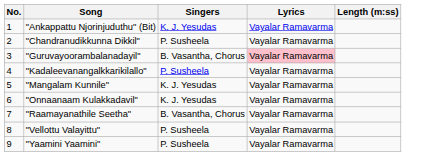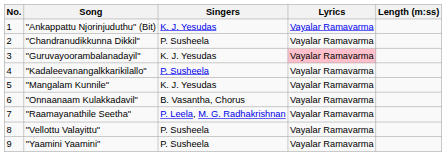"Guruvayoorambalanadayil" | Singers: B. Vasantha, Chorus -> K. J. Yesudas
"Onnaanaam Kulakkadavil" | Singers: K. J. Yesudas -> B. Vasantha, Chorus
"Raamayanathile Seetha" | Singers: B. Vasantha, Chorus -> P. Leela, M. G. Radhakrishnan
